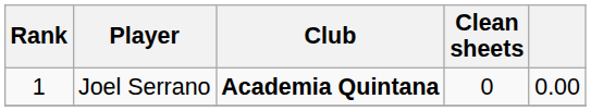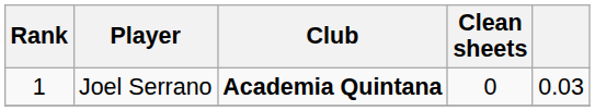Joel Serrano | column 5: 0.00 -> 0.03
